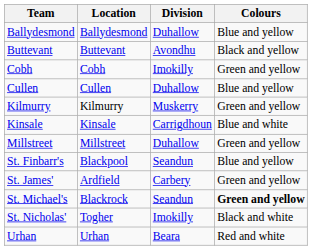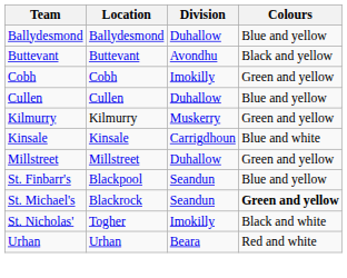- row: St. James' | Ardfield | Carbery | Green and yellow
